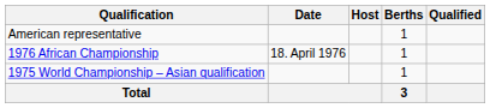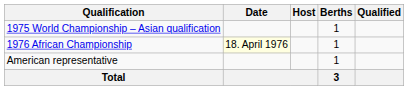rows swapped: 1975 World Championship – Asian qualification <-> American representative
1976 African Championship | Date: no background -> lightyellow background
